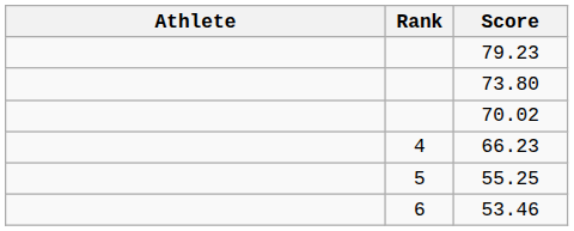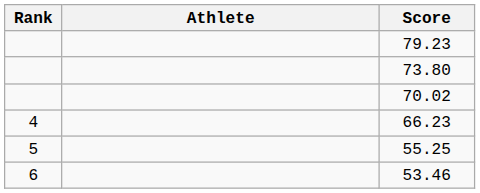columns swapped: Rank <-> Athlete
